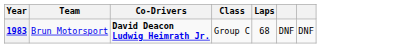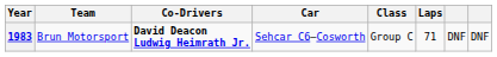+ column: Car | Sehcar C6–Cosworth
1983 | Laps: 68 -> 71
